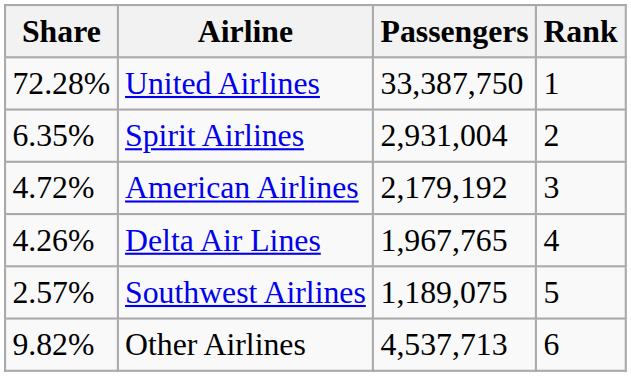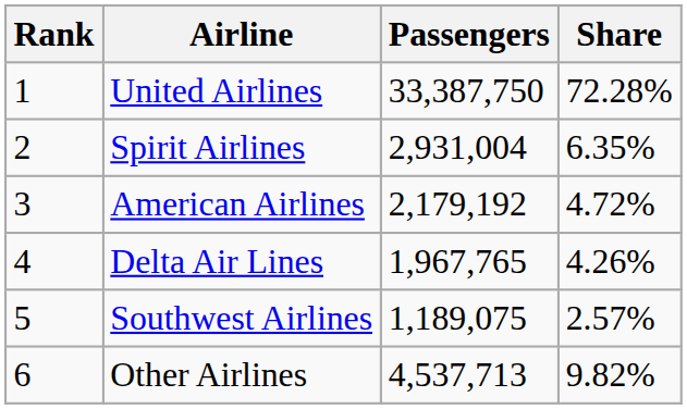columns swapped: Rank <-> Share
